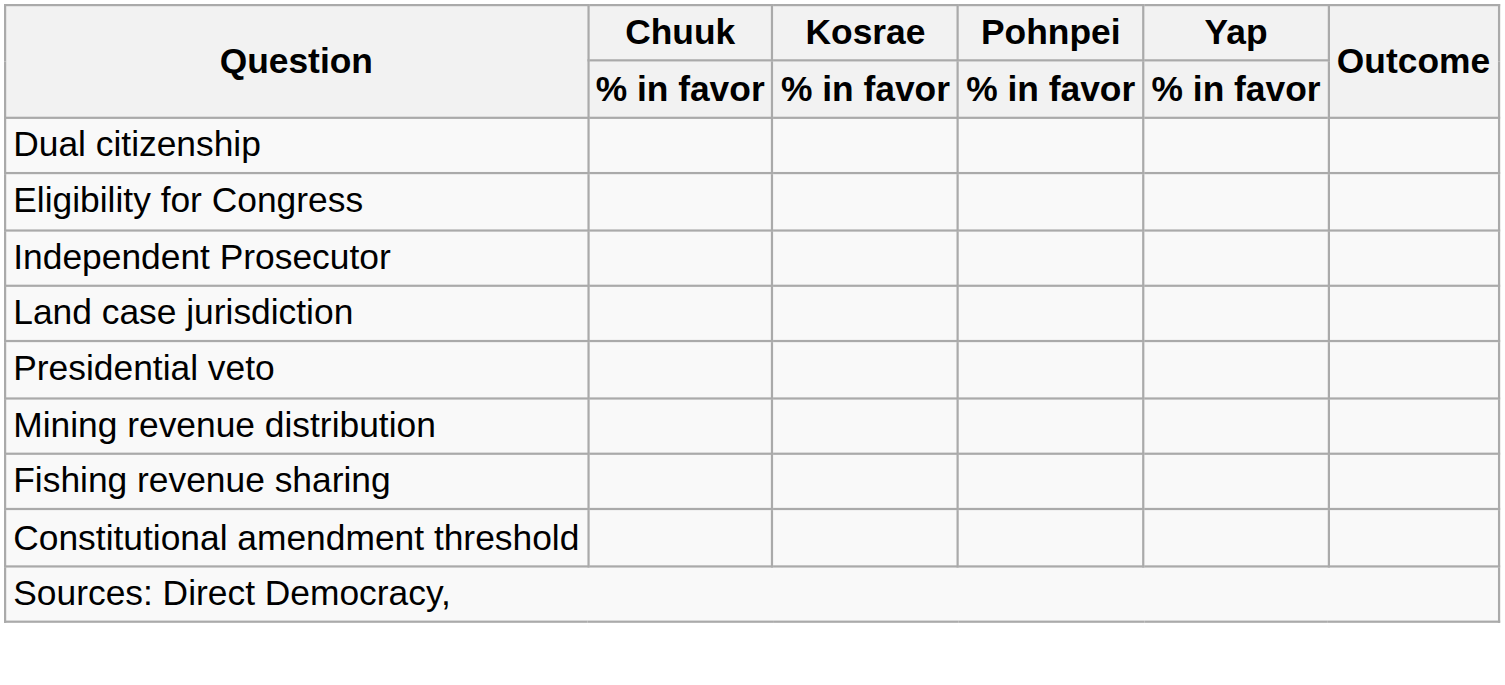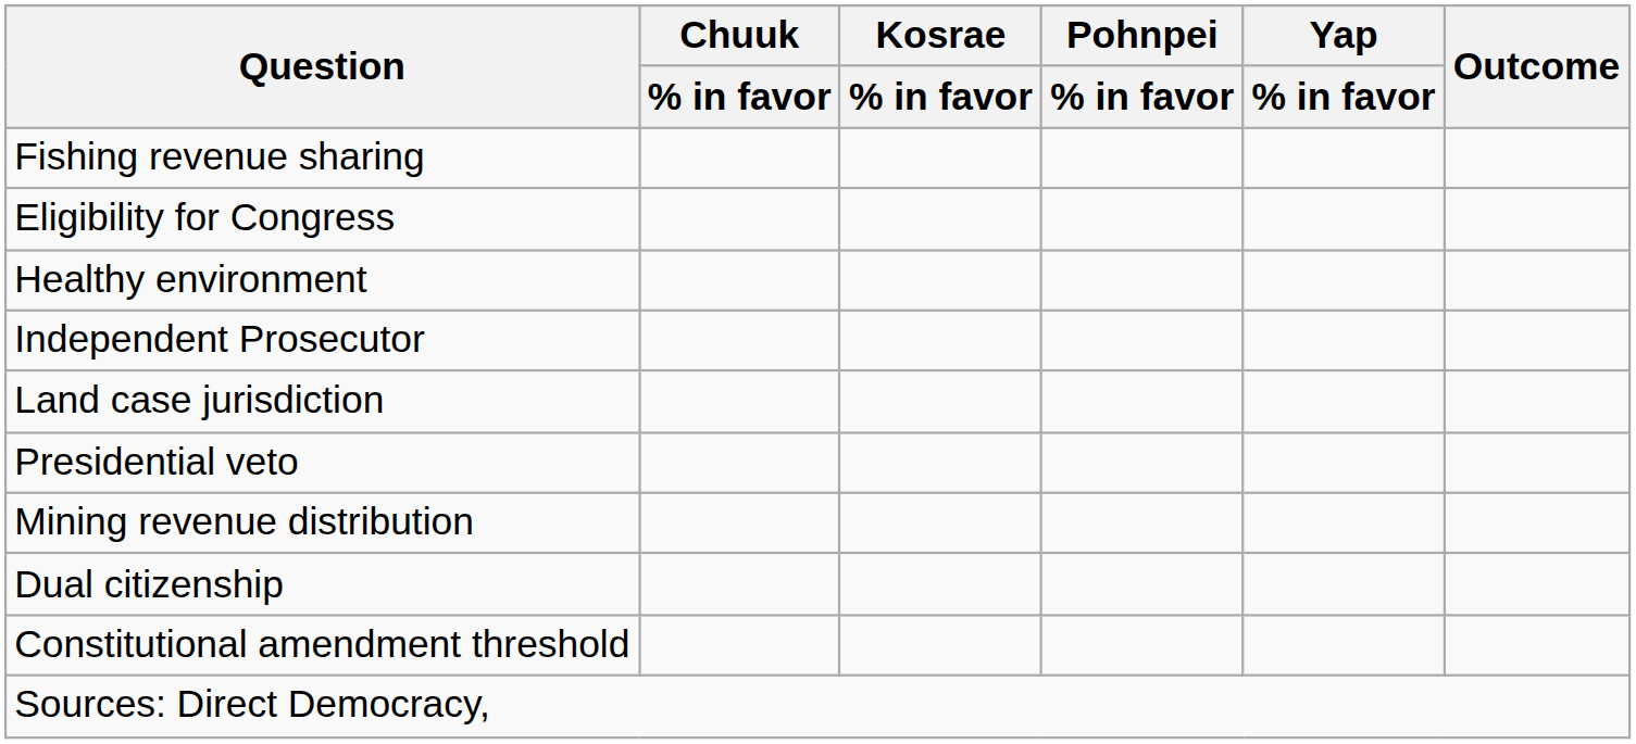rows swapped: Dual citizenship <-> Fishing revenue sharing
+ row: Healthy environment
